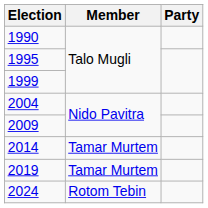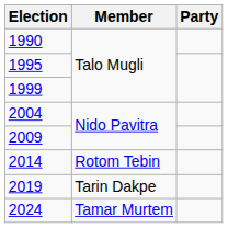2014 | Member: Tamar Murtem -> Rotom Tebin
2019 | Member: Tamar Murtem -> Tarin Dakpe
2024 | Member: Rotom Tebin -> Tamar Murtem
